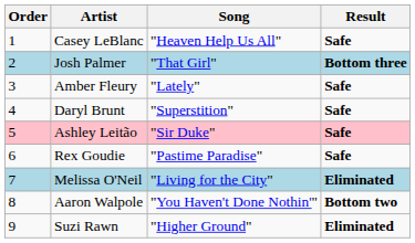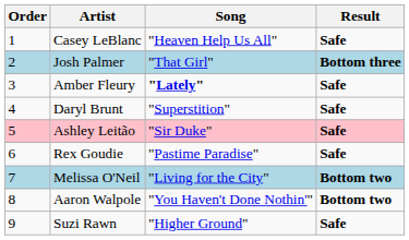Amber Fleury | Song: normal -> bold
Melissa O'Neil | Result: Eliminated -> Bottom two
Suzi Rawn | Result: Eliminated -> Safe
